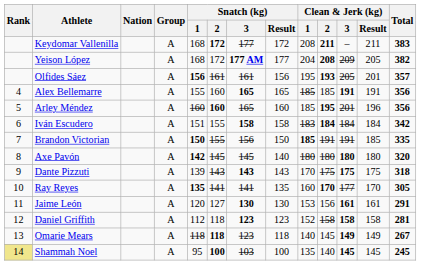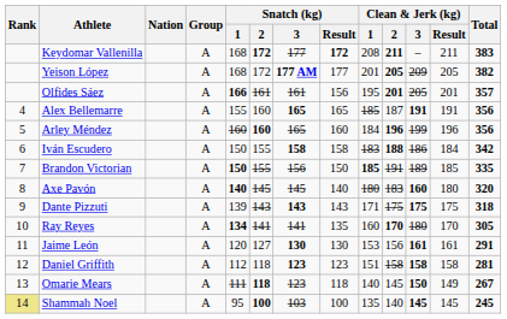Keydomar Vallenilla | Snatch (kg) / Result: normal -> bold
Yeison López | Clean & Jerk (kg) / 1: 204 -> 201
Yeison López | Clean & Jerk (kg) / 2: 208 -> 205
Olfides Sáez | Snatch (kg) / 1: 156 -> 166
Olfides Sáez | Clean & Jerk (kg) / 2: 193 -> 201
Alex Bellemarre | Clean & Jerk (kg) / 2: 185 -> 187
Arley Méndez | Clean & Jerk (kg) / 1: 185 -> 184
Arley Méndez | Clean & Jerk (kg) / 2: 195 -> 196
Arley Méndez | Clean & Jerk (kg) / 3: 201 -> 199
Iván Escudero | Snatch (kg) / 1: 151 -> 150
Iván Escudero | Clean & Jerk (kg) / 2: 184 -> 188
Iván Escudero | Clean & Jerk (kg) / 3: 184 -> 186
Brandon Victorian | Clean & Jerk (kg) / 3: 191 -> 189
Axe Pavón | Snatch (kg) / 1: 142 -> 140
Axe Pavón | Clean & Jerk (kg) / 2: 180 -> 183
Axe Pavón | Clean & Jerk (kg) / 3: 180 -> 160
Dante Pizzuti | Clean & Jerk (kg) / 1: 170 -> 171
Ray Reyes | Snatch (kg) / 1: 135 -> 134
Ray Reyes | Clean & Jerk (kg) / 3: 177 -> 180
Daniel Griffith | Clean & Jerk (kg) / 1: 152 -> 151
Omarie Mears | Snatch (kg) / 1: 118 -> 111
Omarie Mears | Clean & Jerk (kg) / 3: 149 -> 150
